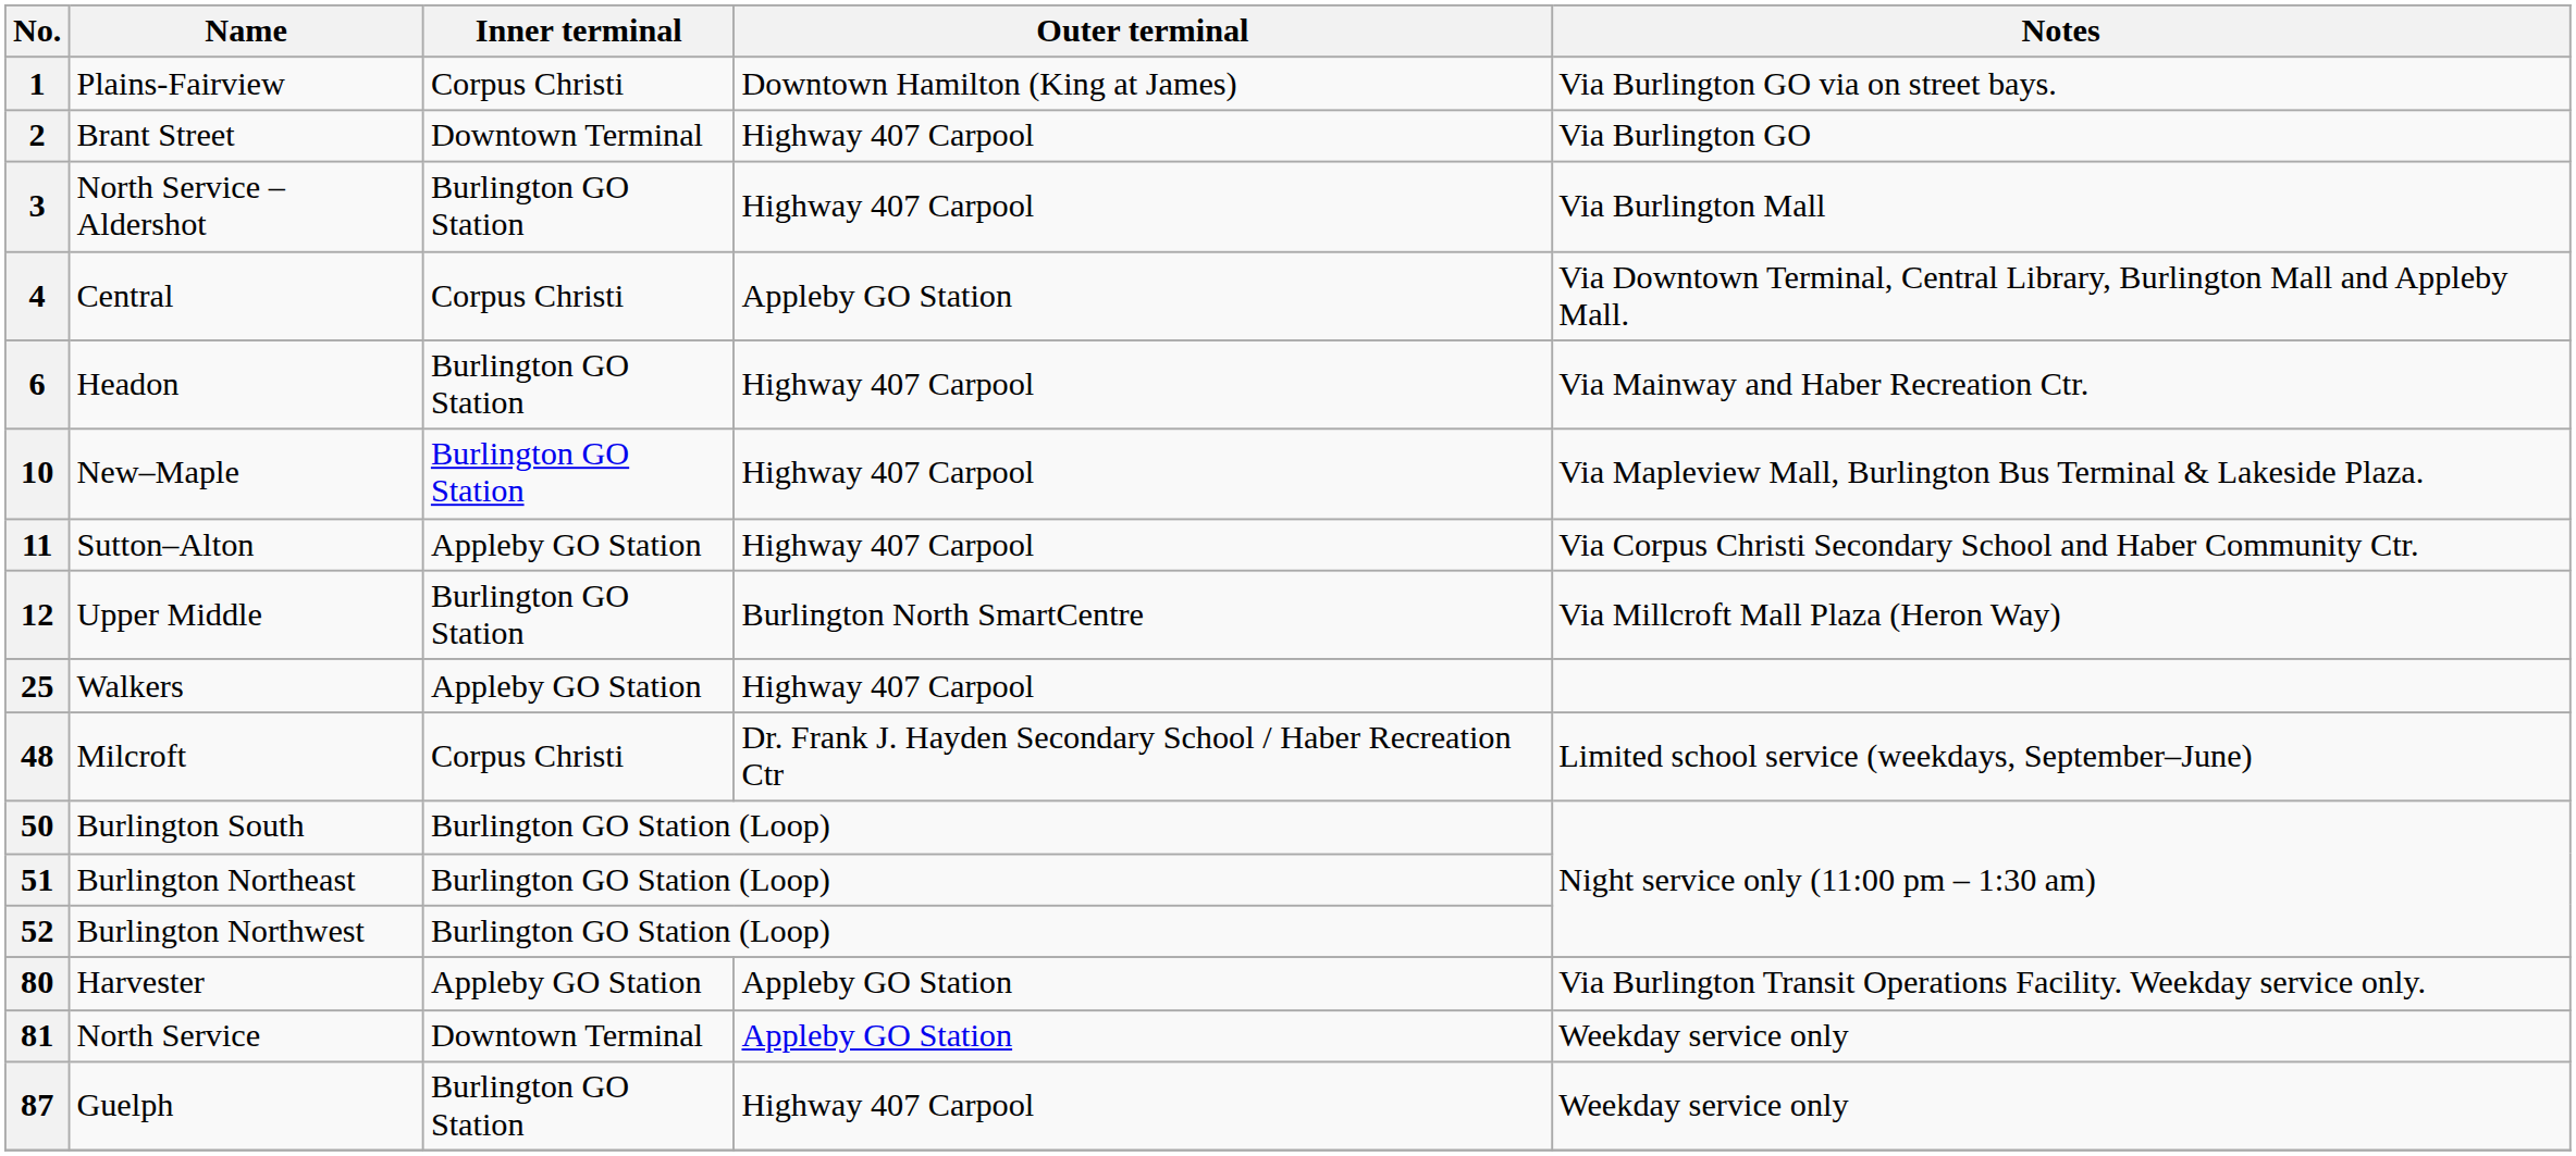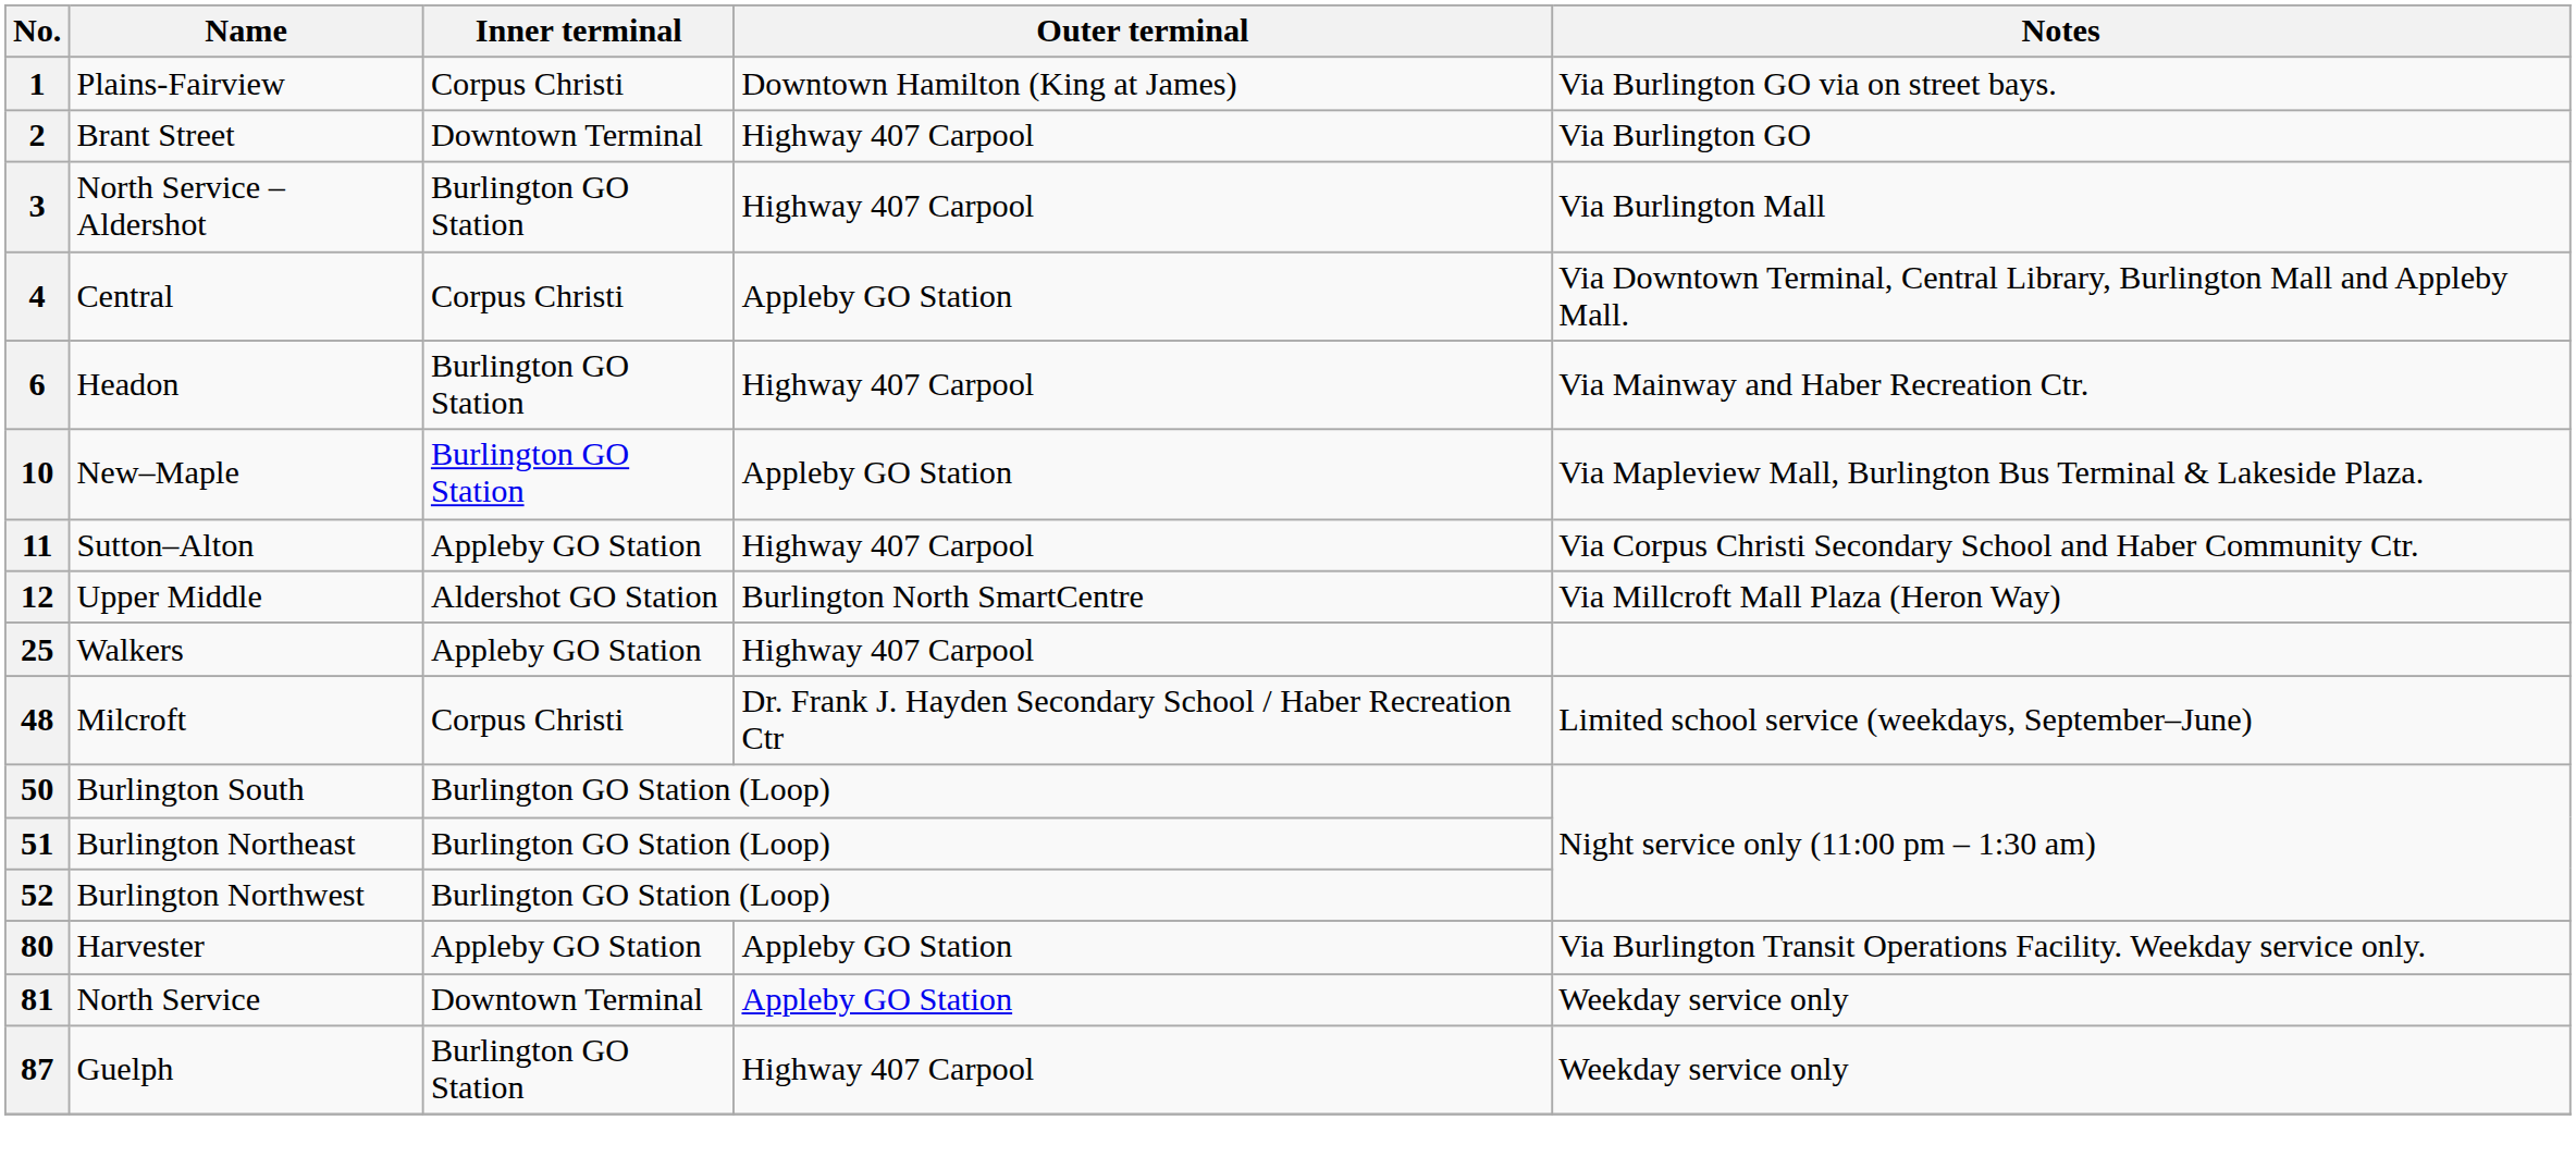10 | Outer terminal: Highway 407 Carpool -> Appleby GO Station
12 | Inner terminal: Burlington GO Station -> Aldershot GO Station
